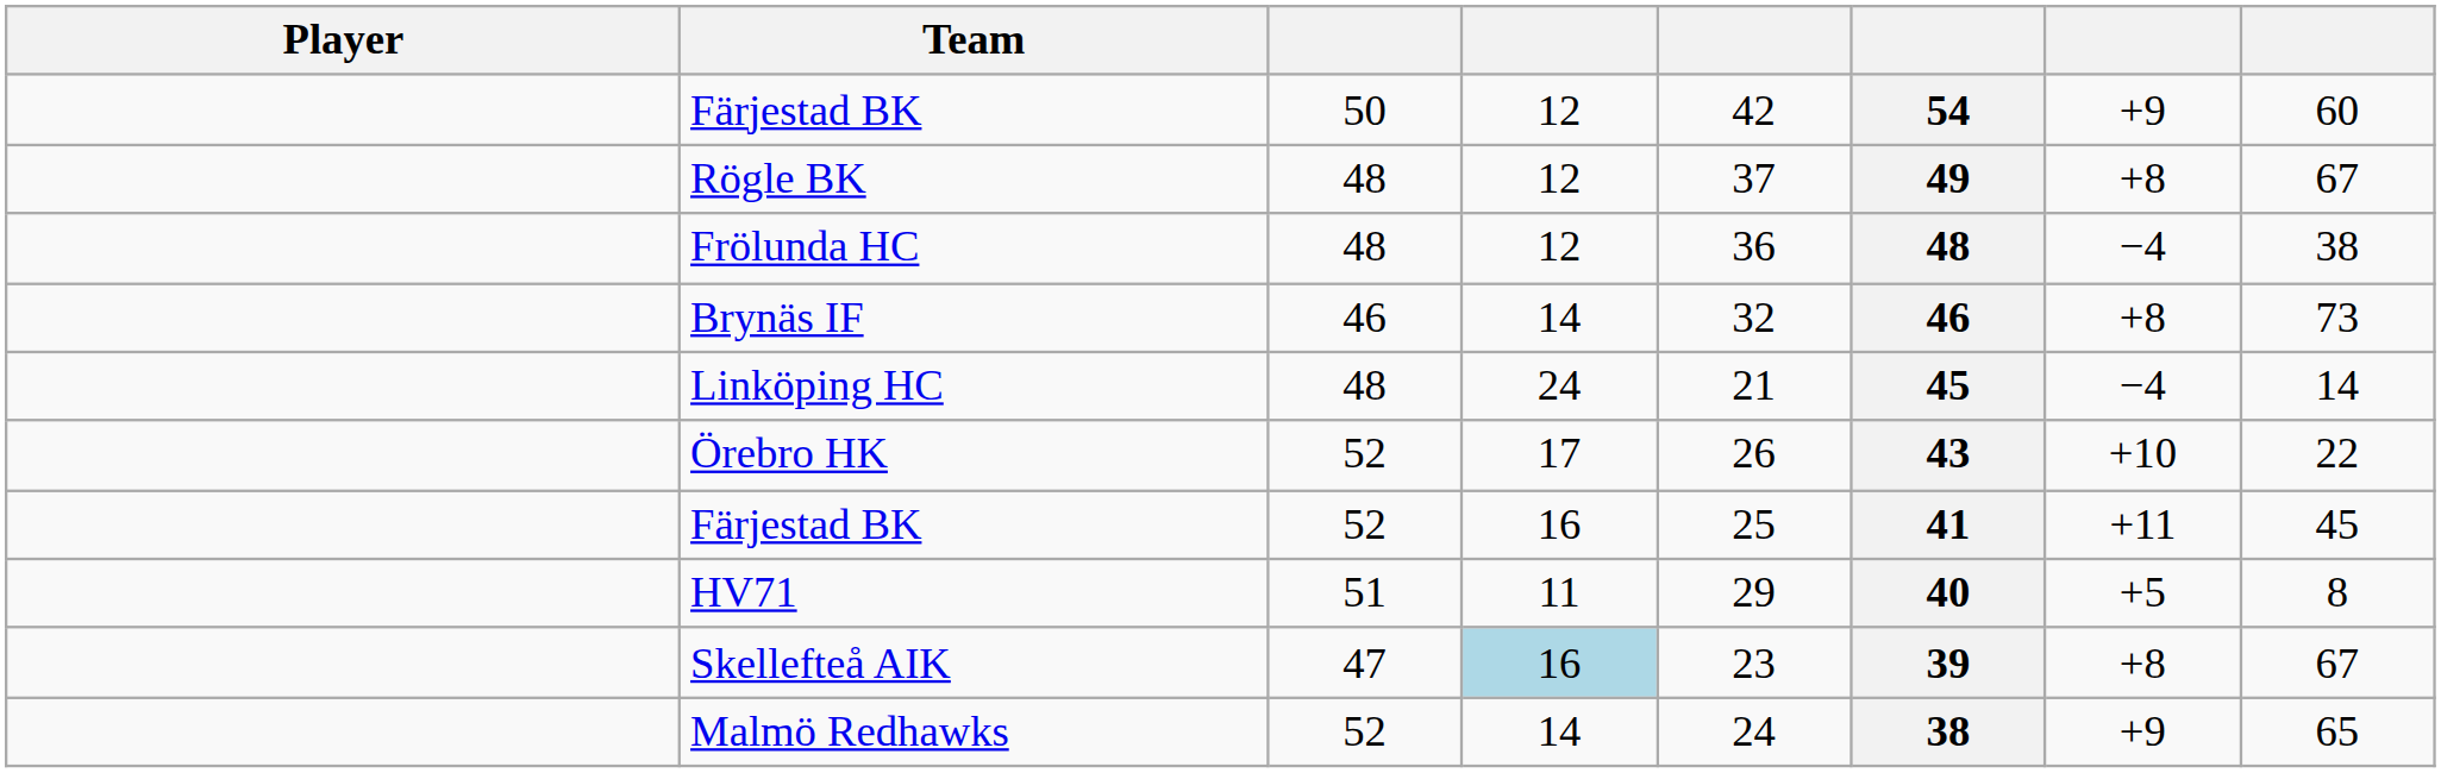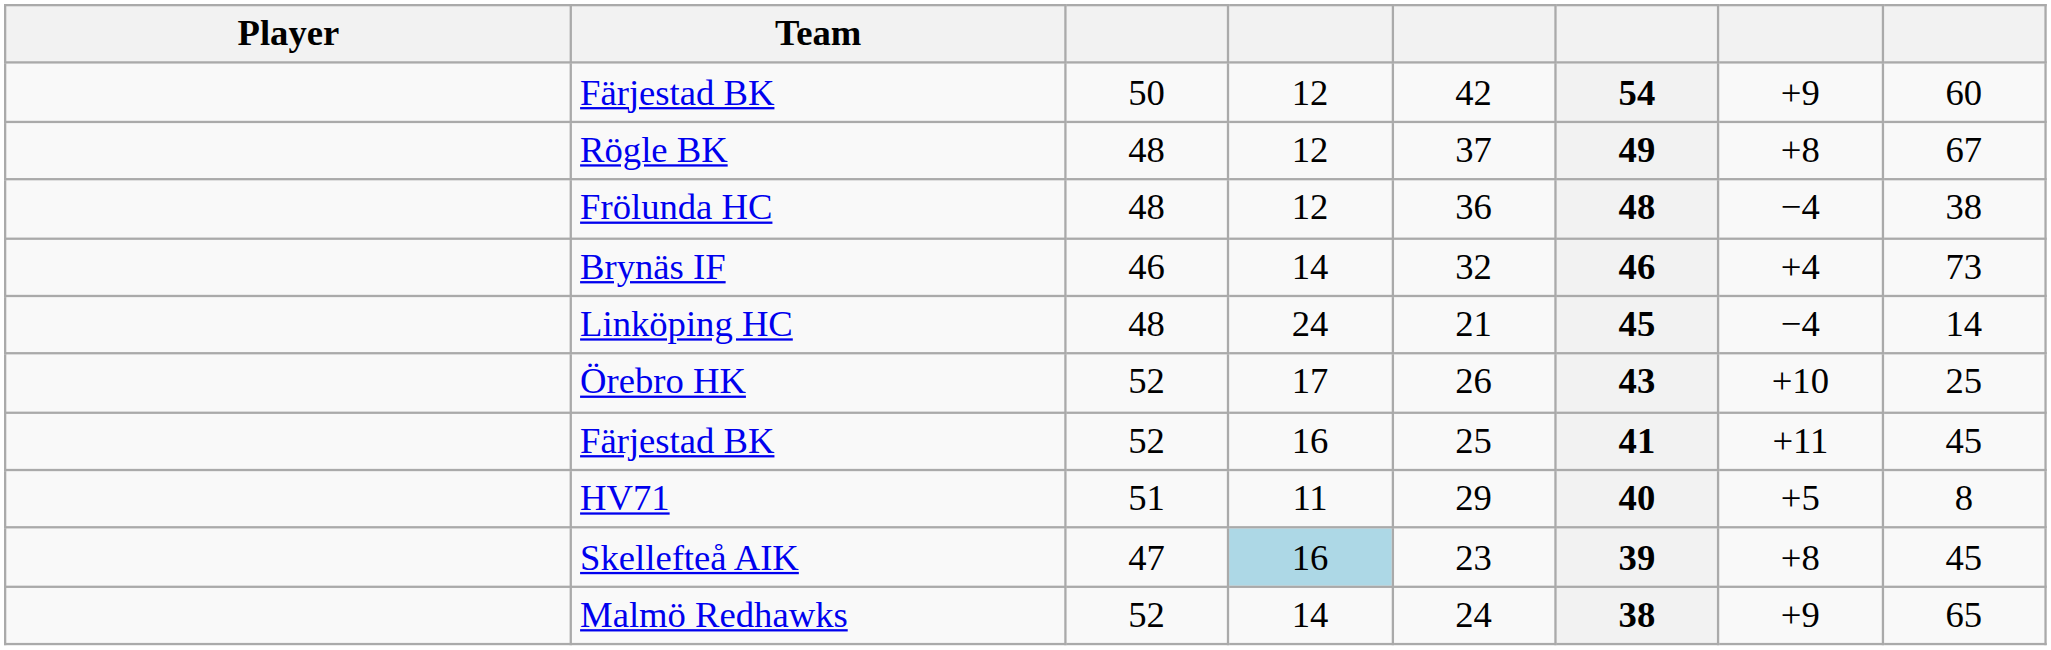Brynäs IF | column 7: +8 -> +4
Örebro HK | column 8: 22 -> 25
Skellefteå AIK | column 8: 67 -> 45
